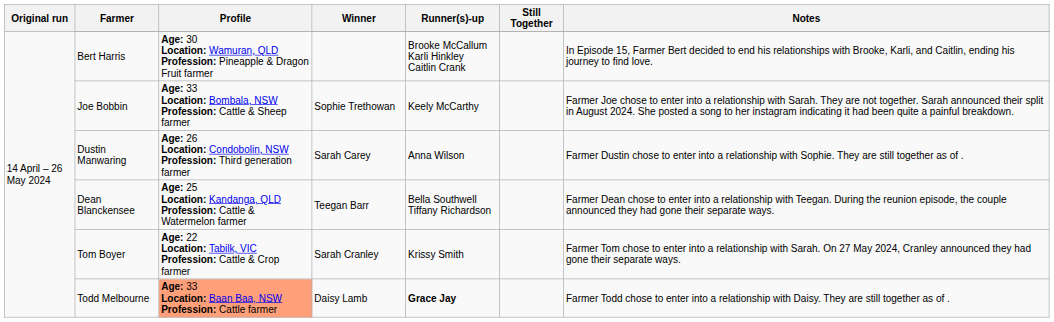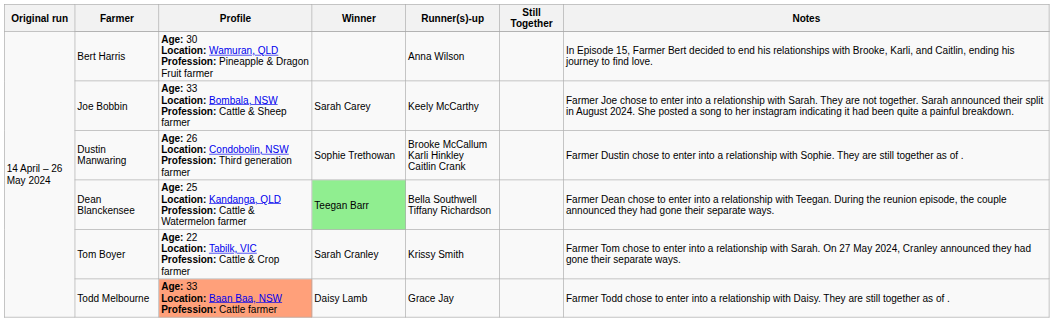Bert Harris | Runner(s)-up: Brooke McCallum Karli Hinkley Caitlin Crank -> Anna Wilson
Joe Bobbin | Winner: Sophie Trethowan -> Sarah Carey
Dustin Manwaring | Winner: Sarah Carey -> Sophie Trethowan
Dustin Manwaring | Runner(s)-up: Anna Wilson -> Brooke McCallum Karli Hinkley Caitlin Crank
Dean Blanckensee | Winner: no background -> lightgreen background
Todd Melbourne | Runner(s)-up: bold -> normal
